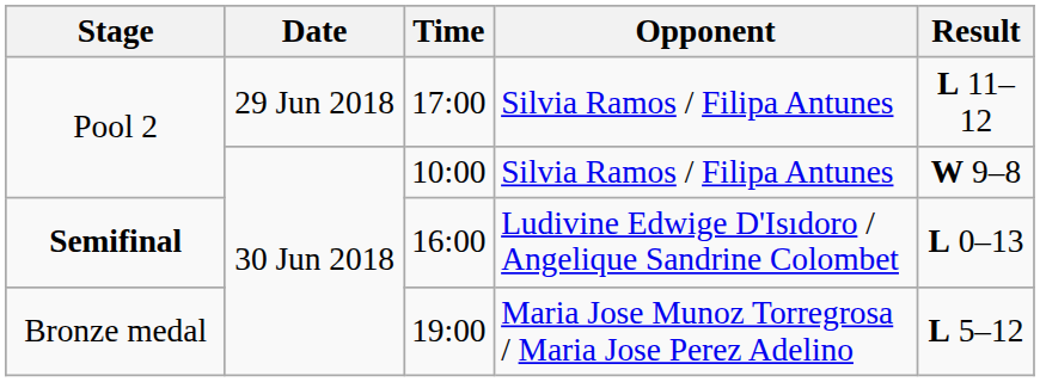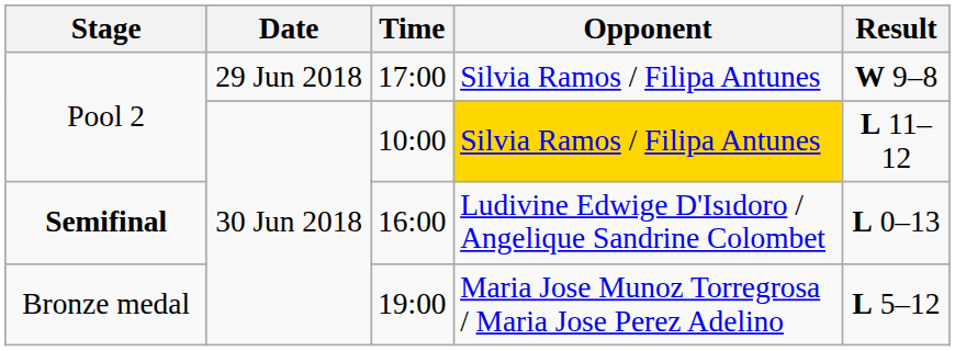17:00 | Result: L 11–12 -> W 9–8
10:00 | Opponent: no background -> gold background
10:00 | Result: W 9–8 -> L 11–12
